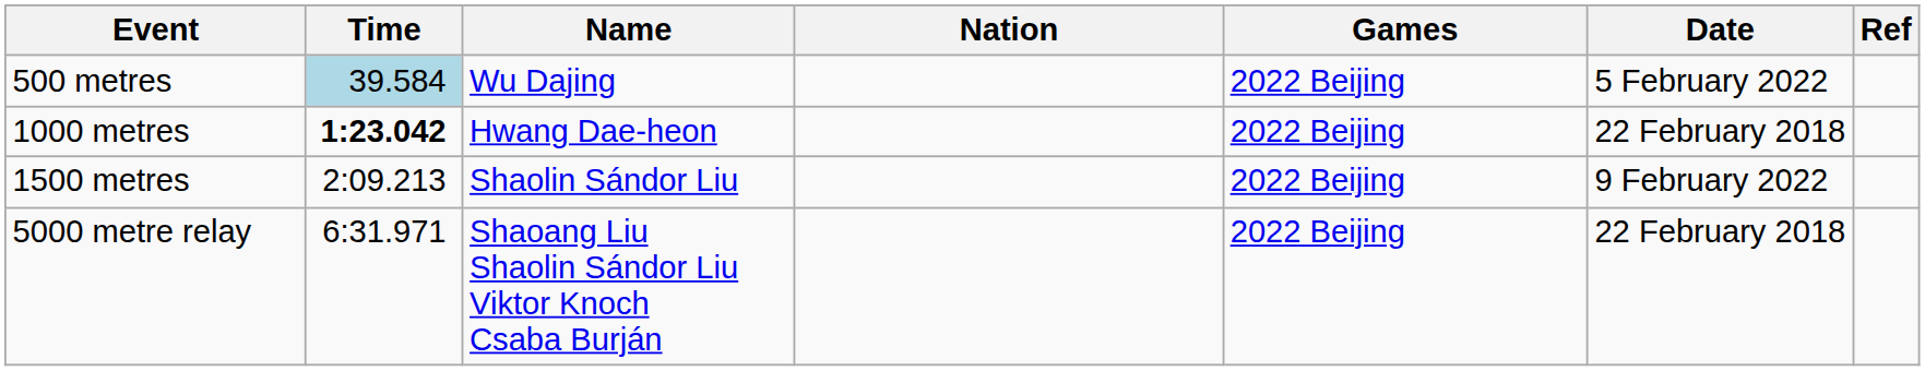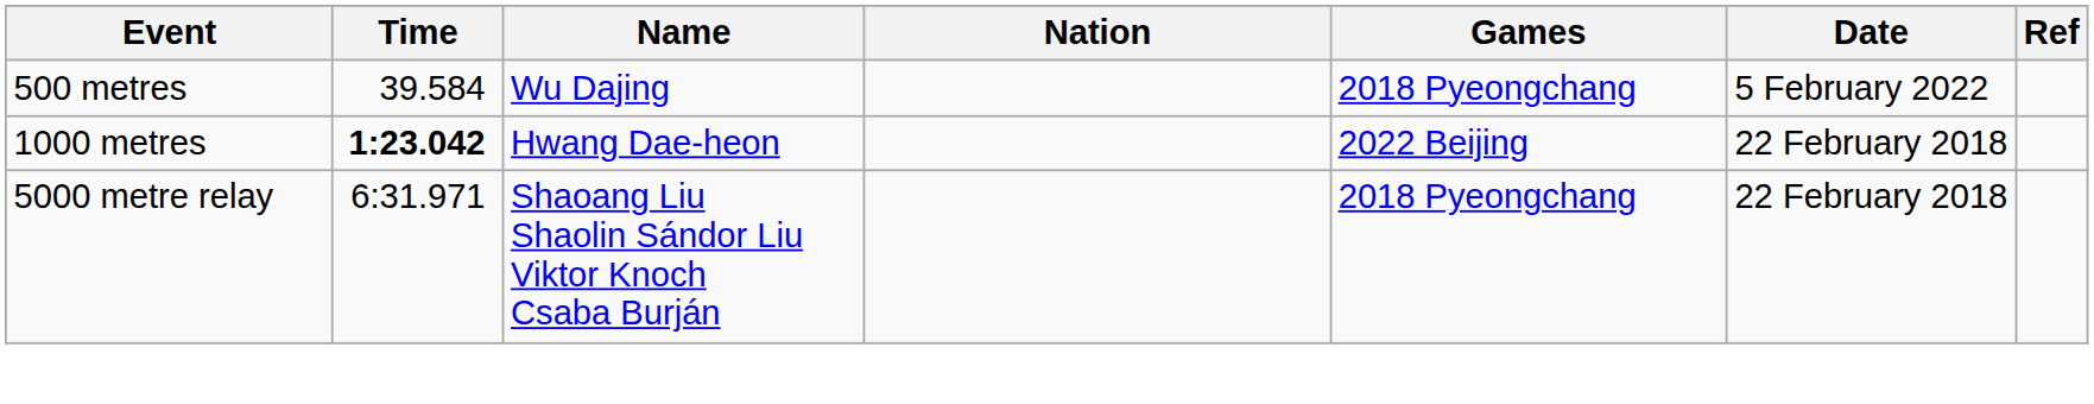500 metres | Time: lightblue background -> no background
500 metres | Games: 2022 Beijing -> 2018 Pyeongchang
- row: 1500 metres | 2:09.213 | Shaolin Sándor Liu | 2022 Beijing | 9 February 2022
5000 metre relay | Games: 2022 Beijing -> 2018 Pyeongchang
